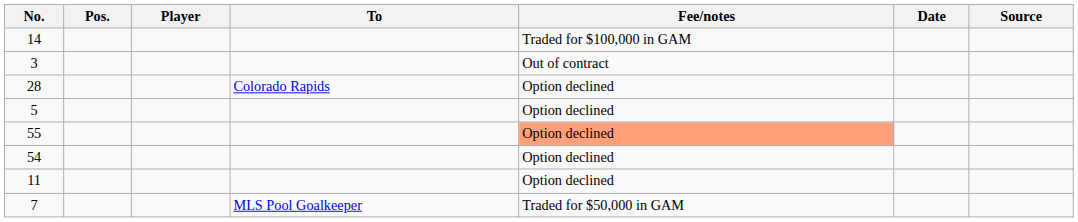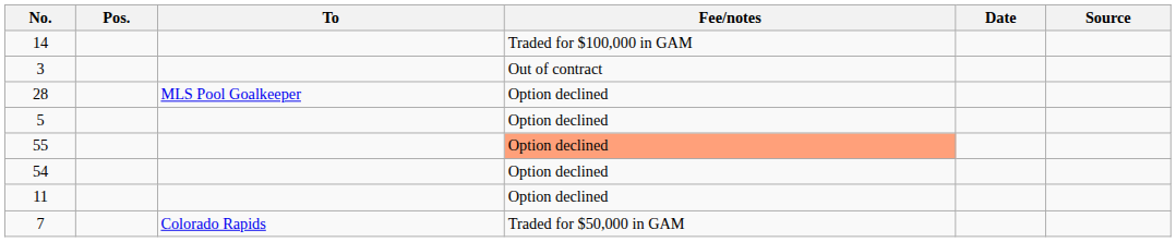- column: Player
28 | To: Colorado Rapids -> MLS Pool Goalkeeper
7 | To: MLS Pool Goalkeeper -> Colorado Rapids
